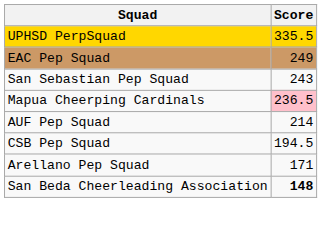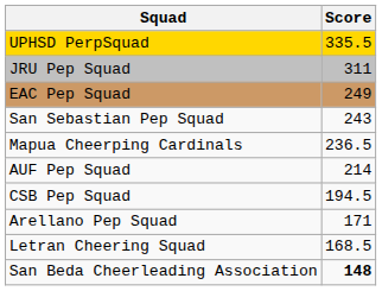+ row: JRU Pep Squad | 311
Mapua Cheerping Cardinals | Score: pink background -> no background
+ row: Letran Cheering Squad | 168.5
